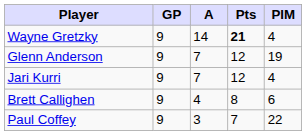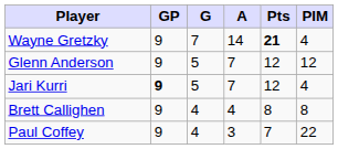+ column: G | 7 | 5 | 5 | 4 | 4
Glenn Anderson | PIM: 19 -> 12
Jari Kurri | GP: normal -> bold
Brett Callighen | PIM: 6 -> 8
